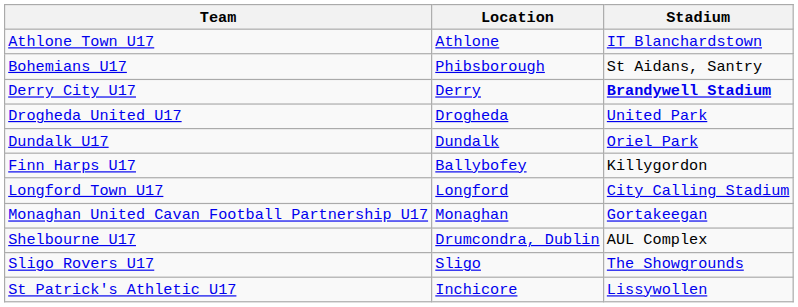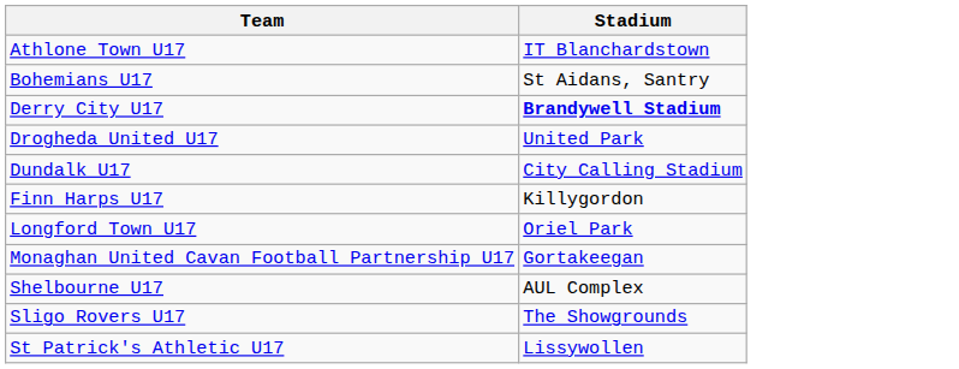- column: Location | Athlone | Phibsborough | Derry | Drogheda | Dundalk | Ballybofey | Longford | Monaghan | Drumcondra, Dublin | Sligo | Inchicore
Dundalk U17 | Stadium: Oriel Park -> City Calling Stadium
Longford Town U17 | Stadium: City Calling Stadium -> Oriel Park
